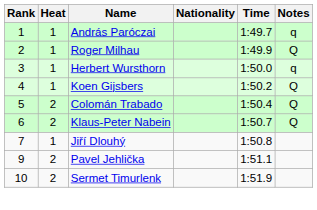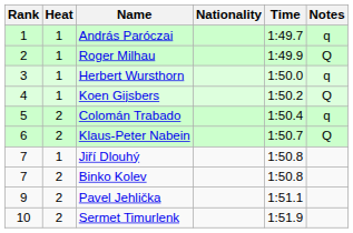Colomán Trabado | Notes: Q -> q
+ row: 7 | 2 | Binko Kolev | 1:50.8
